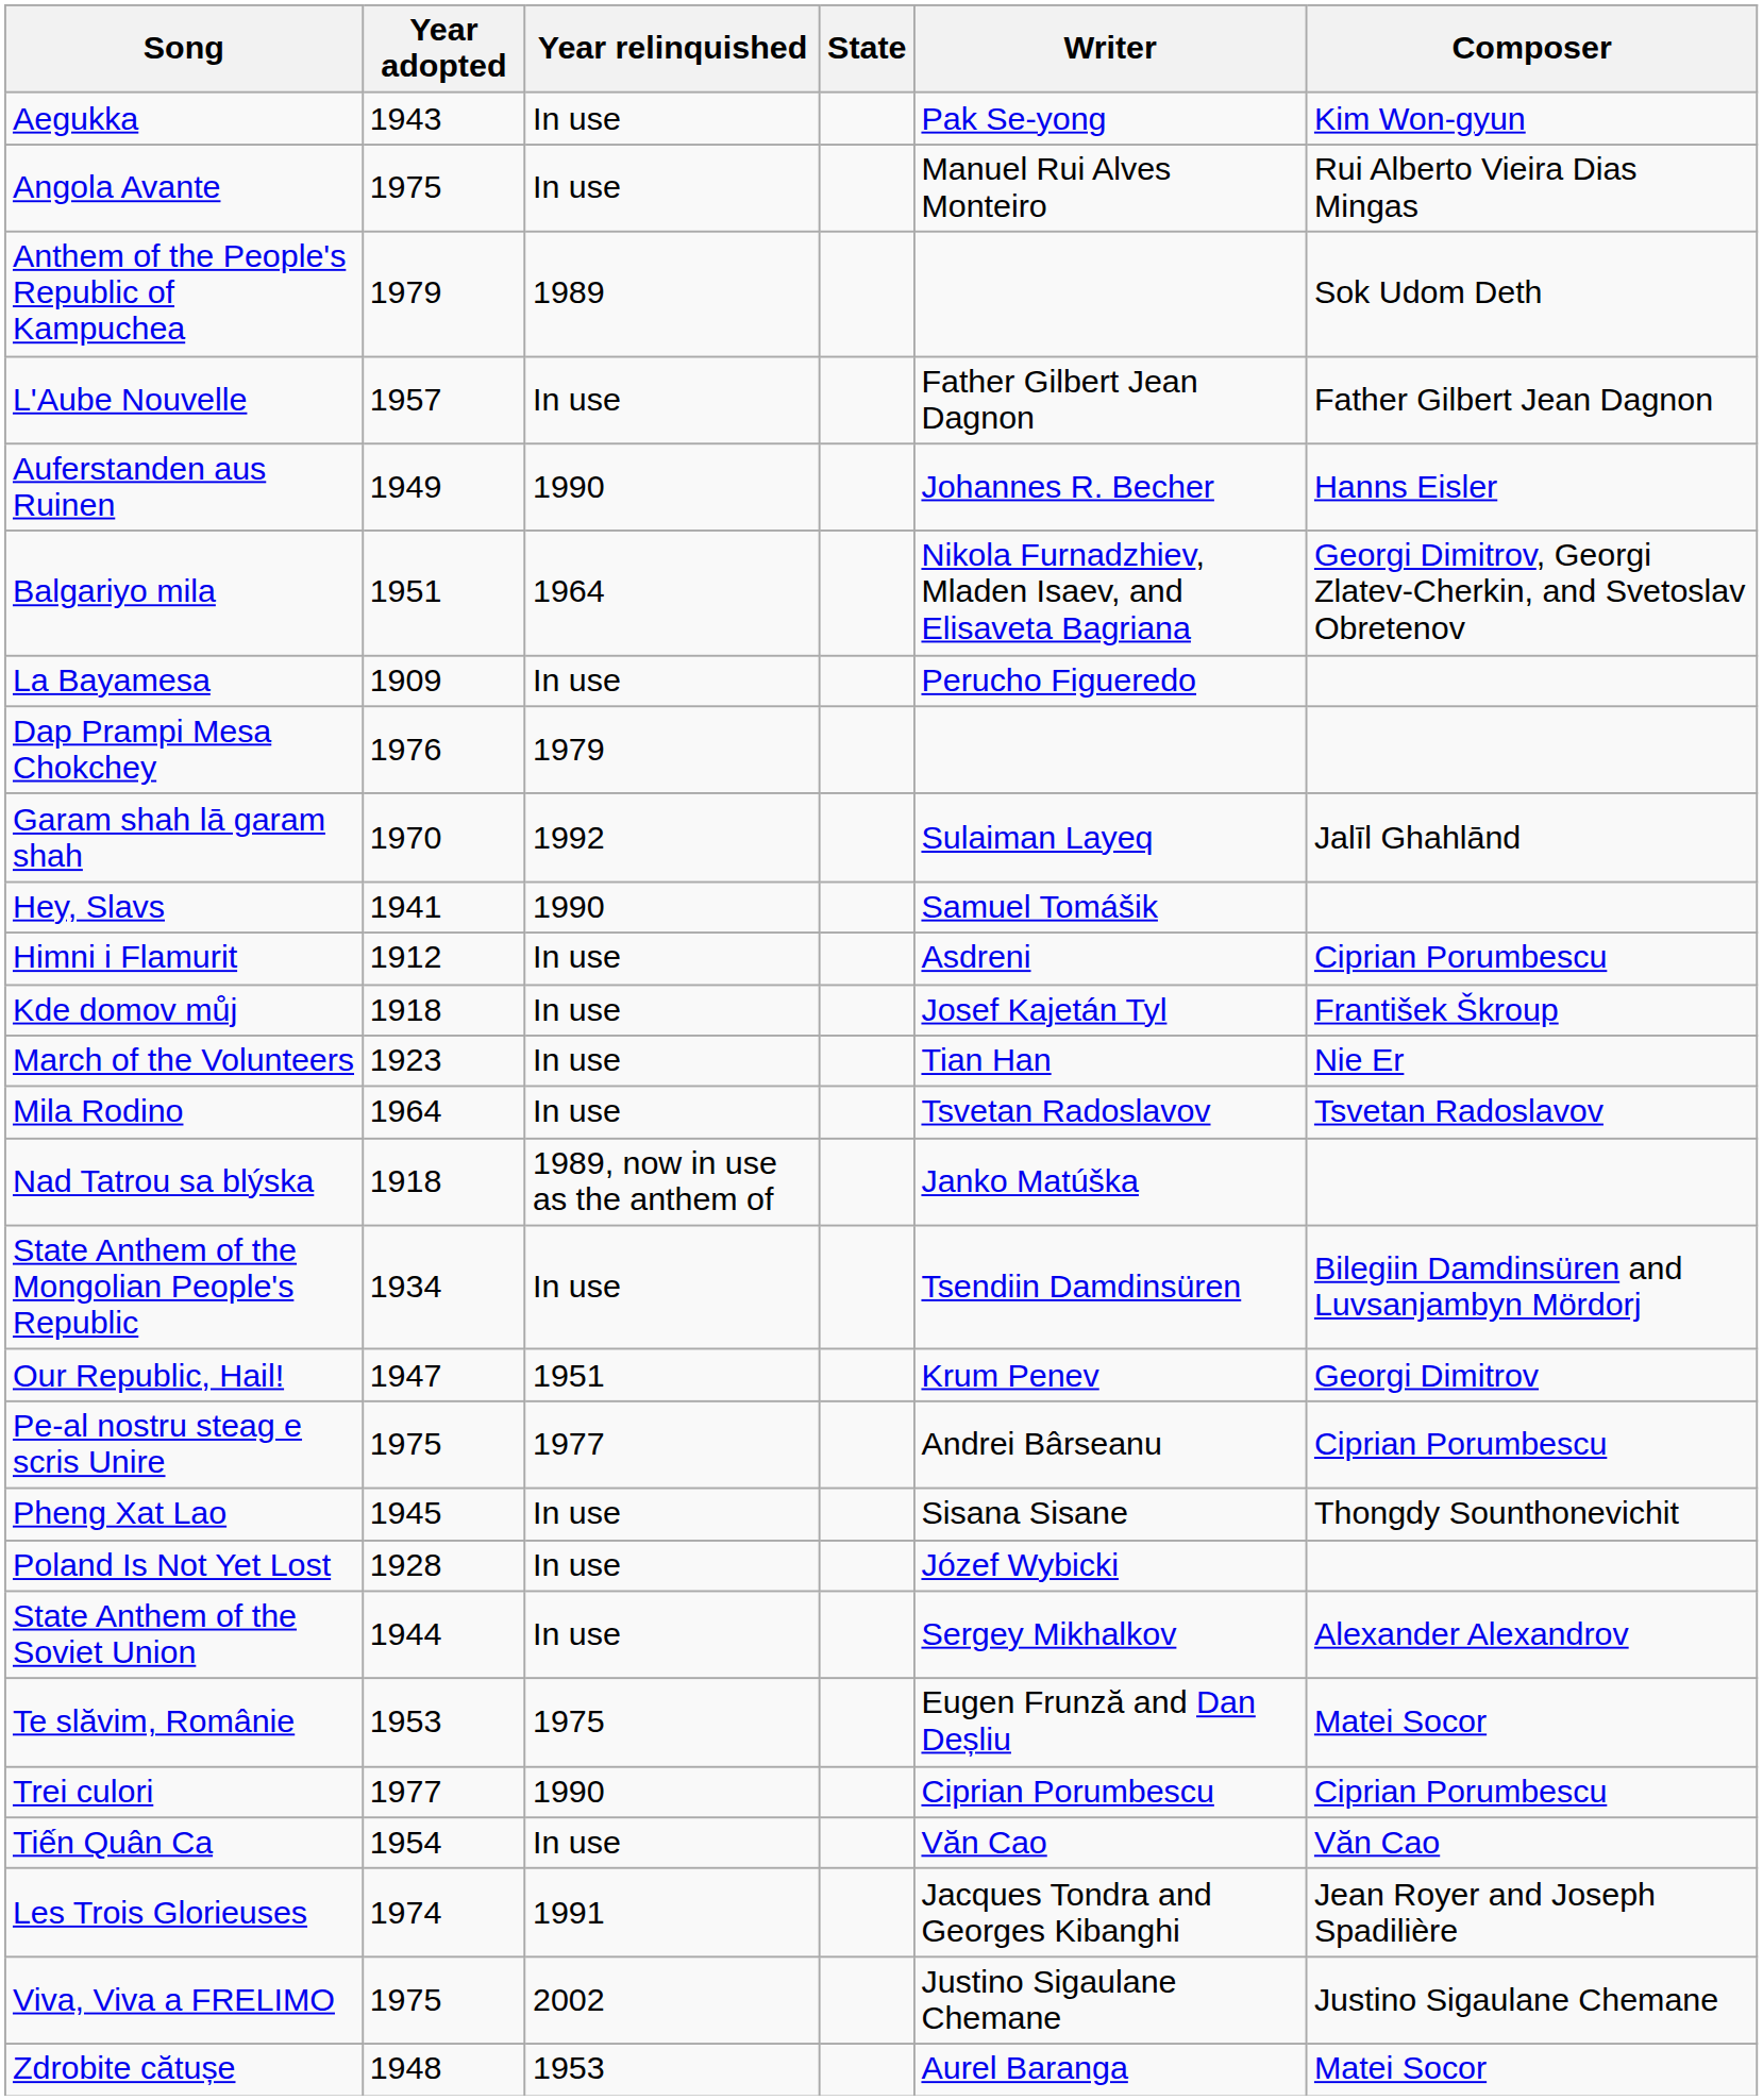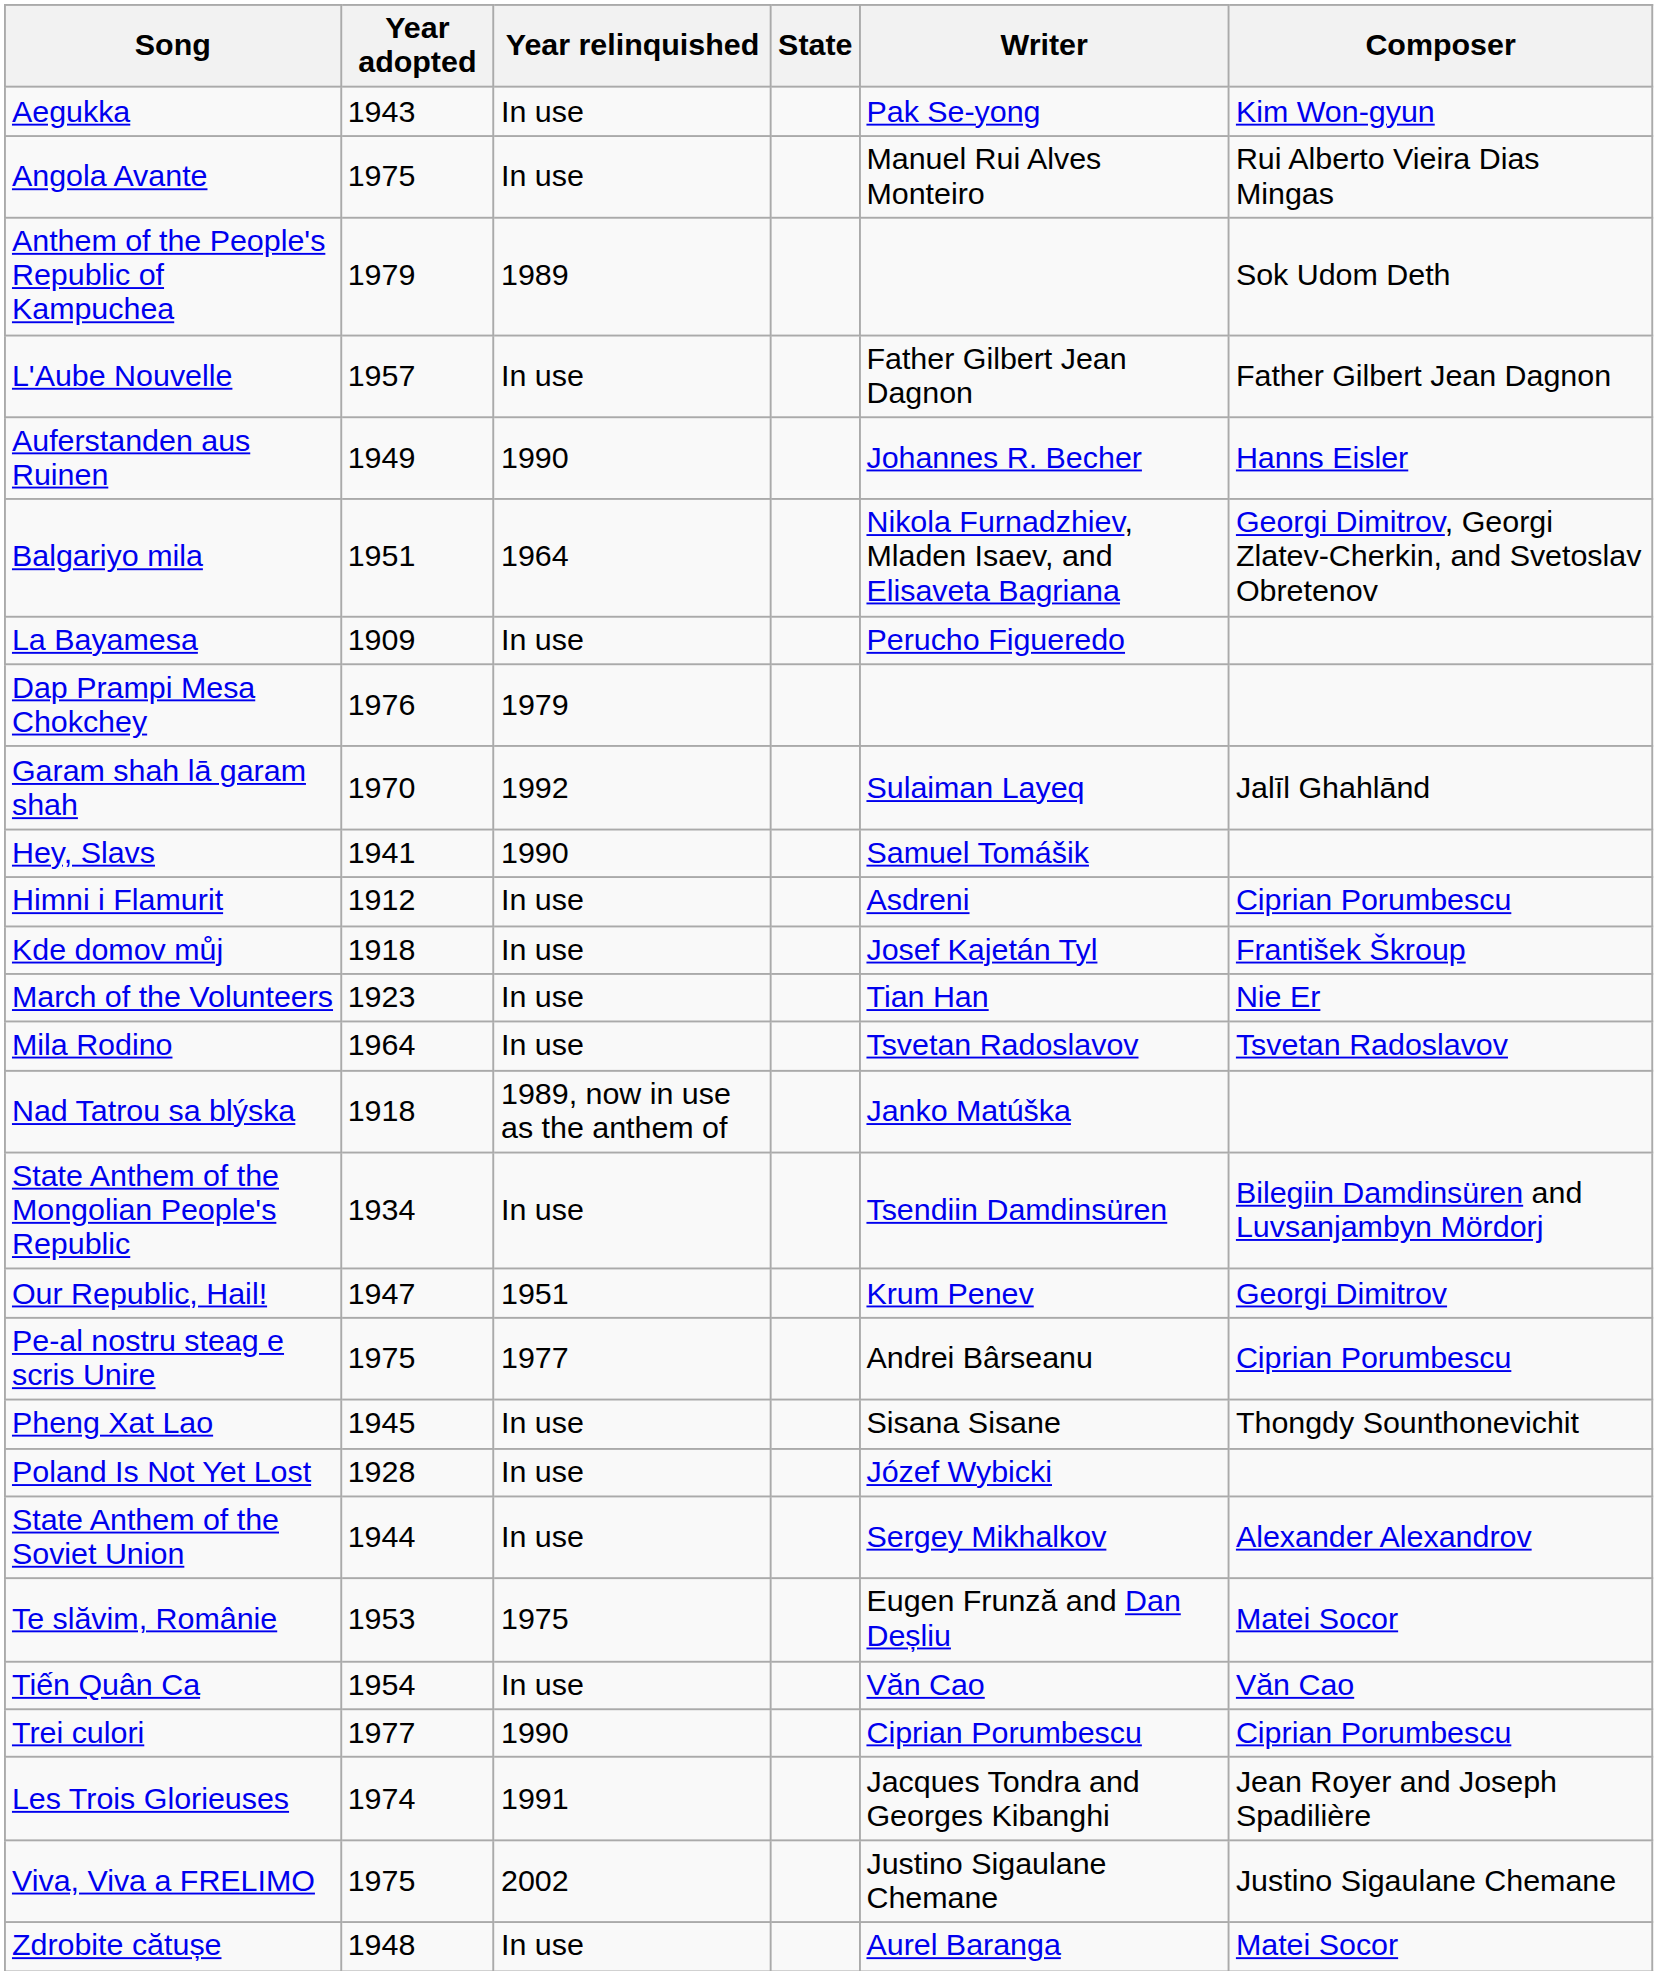rows swapped: Tiến Quân Ca <-> Trei culori
Zdrobite cătușe | Year relinquished: 1953 -> In use
